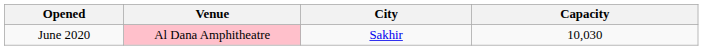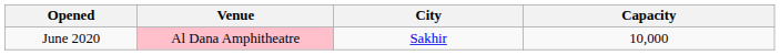June 2020 | Capacity: 10,030 -> 10,000
